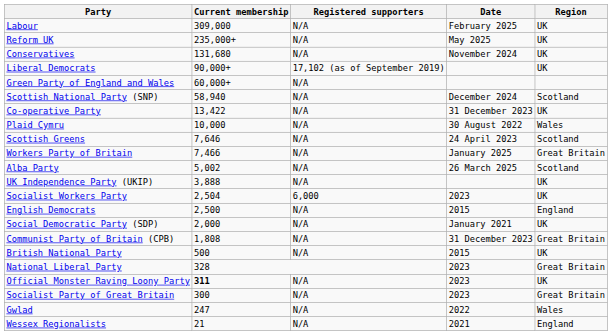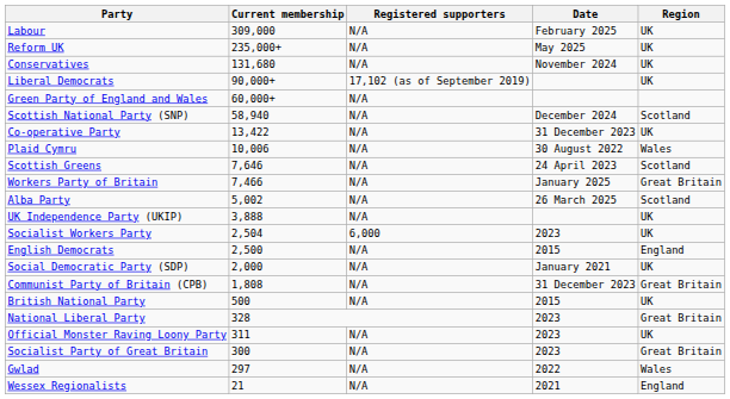Plaid Cymru | Current membership: 10,000 -> 10,006
Official Monster Raving Loony Party | Current membership: bold -> normal
Gwlad | Current membership: 247 -> 297
